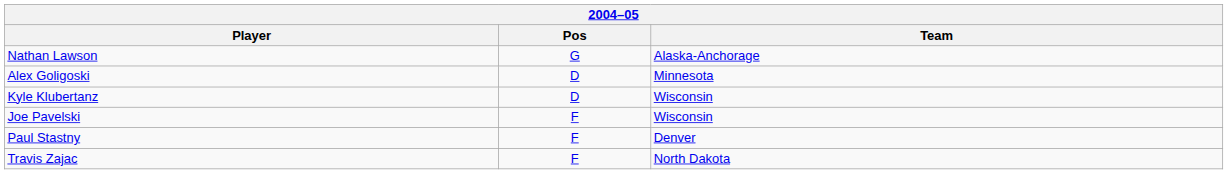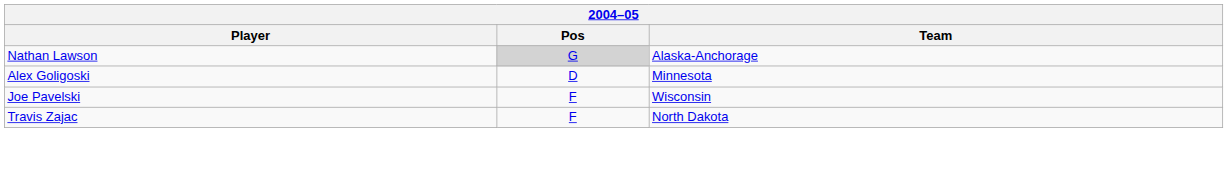Nathan Lawson | Pos: no background -> lightgrey background
- row: Kyle Klubertanz | D | Wisconsin
- row: Paul Stastny | F | Denver
